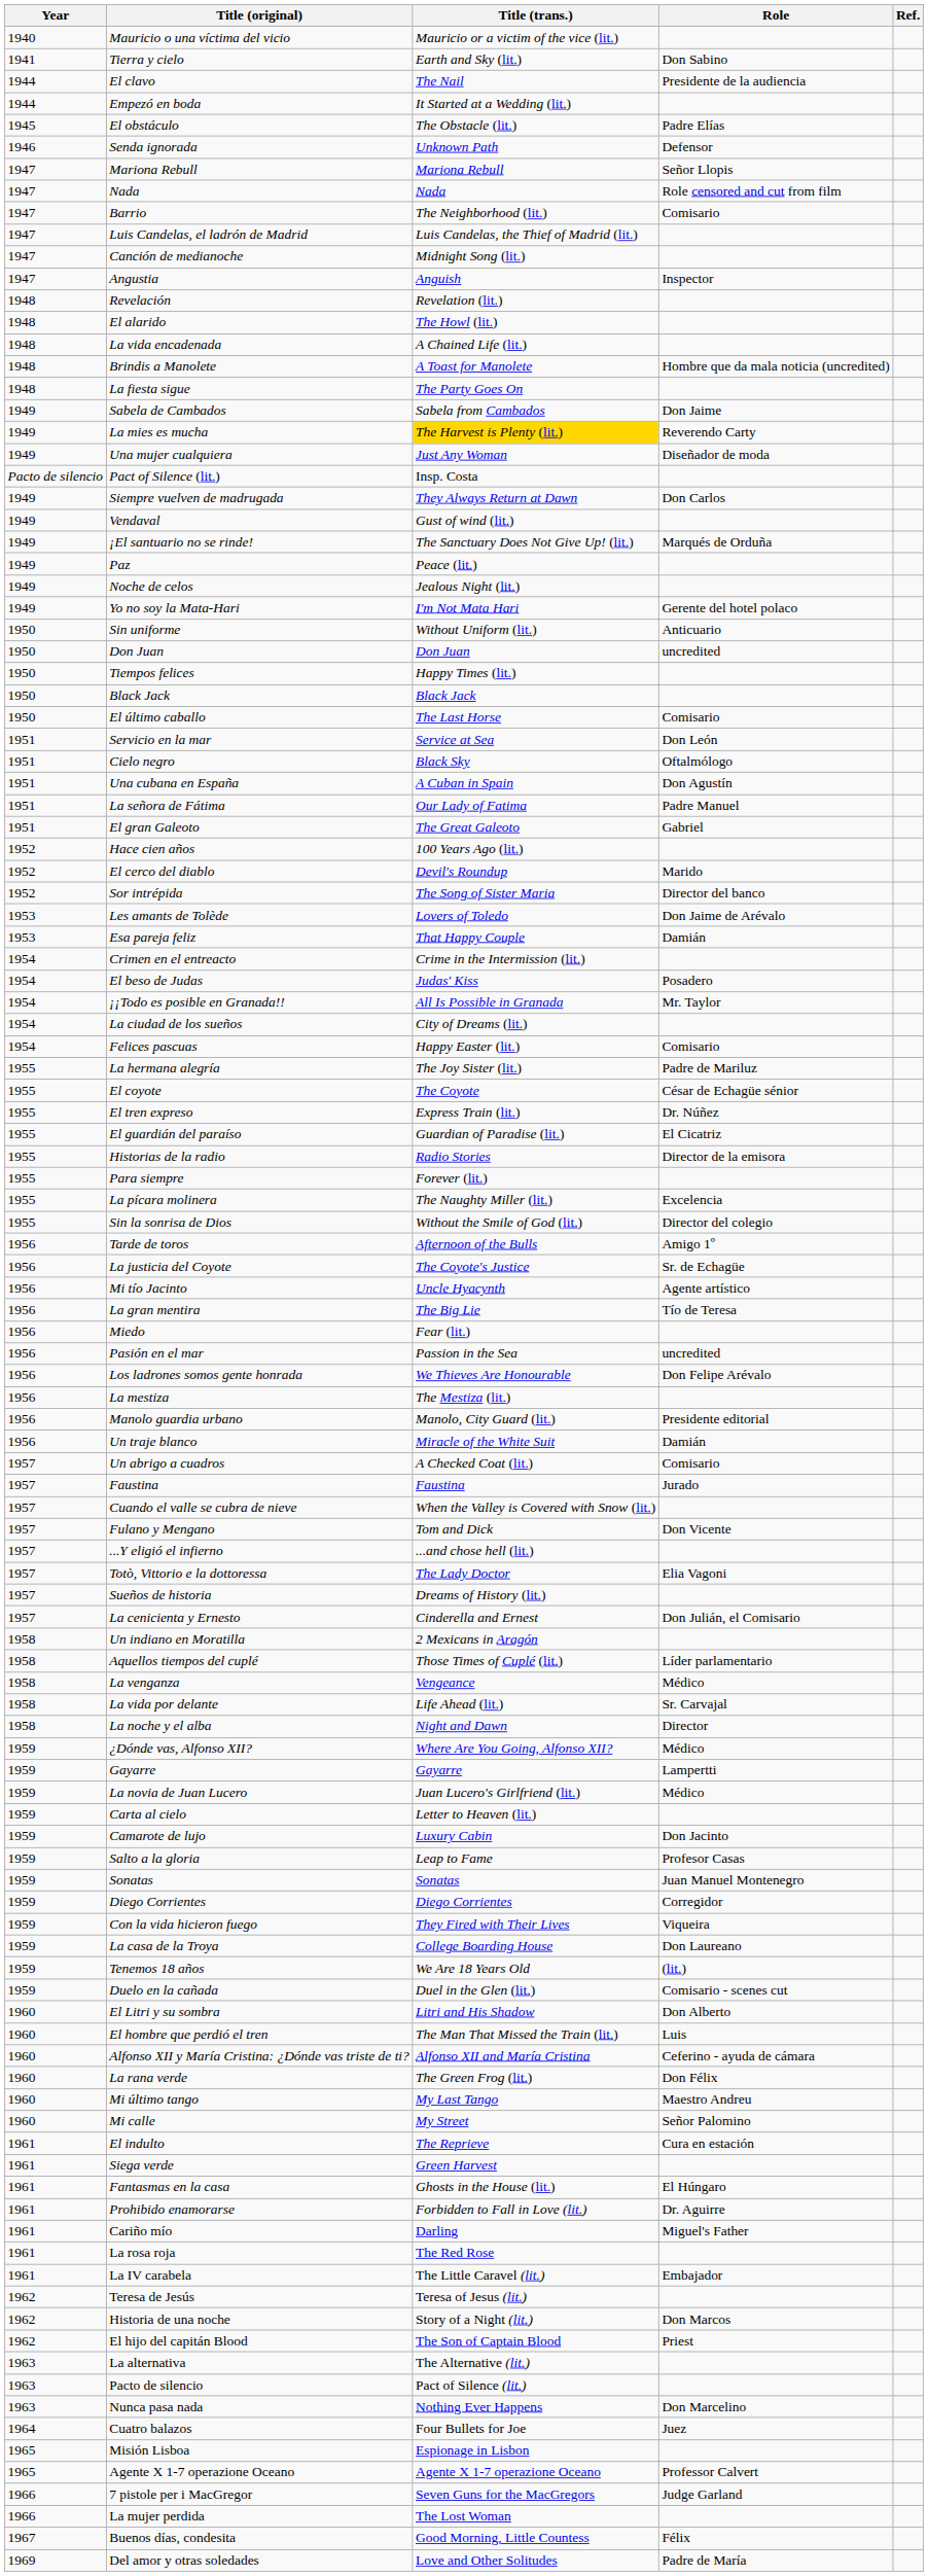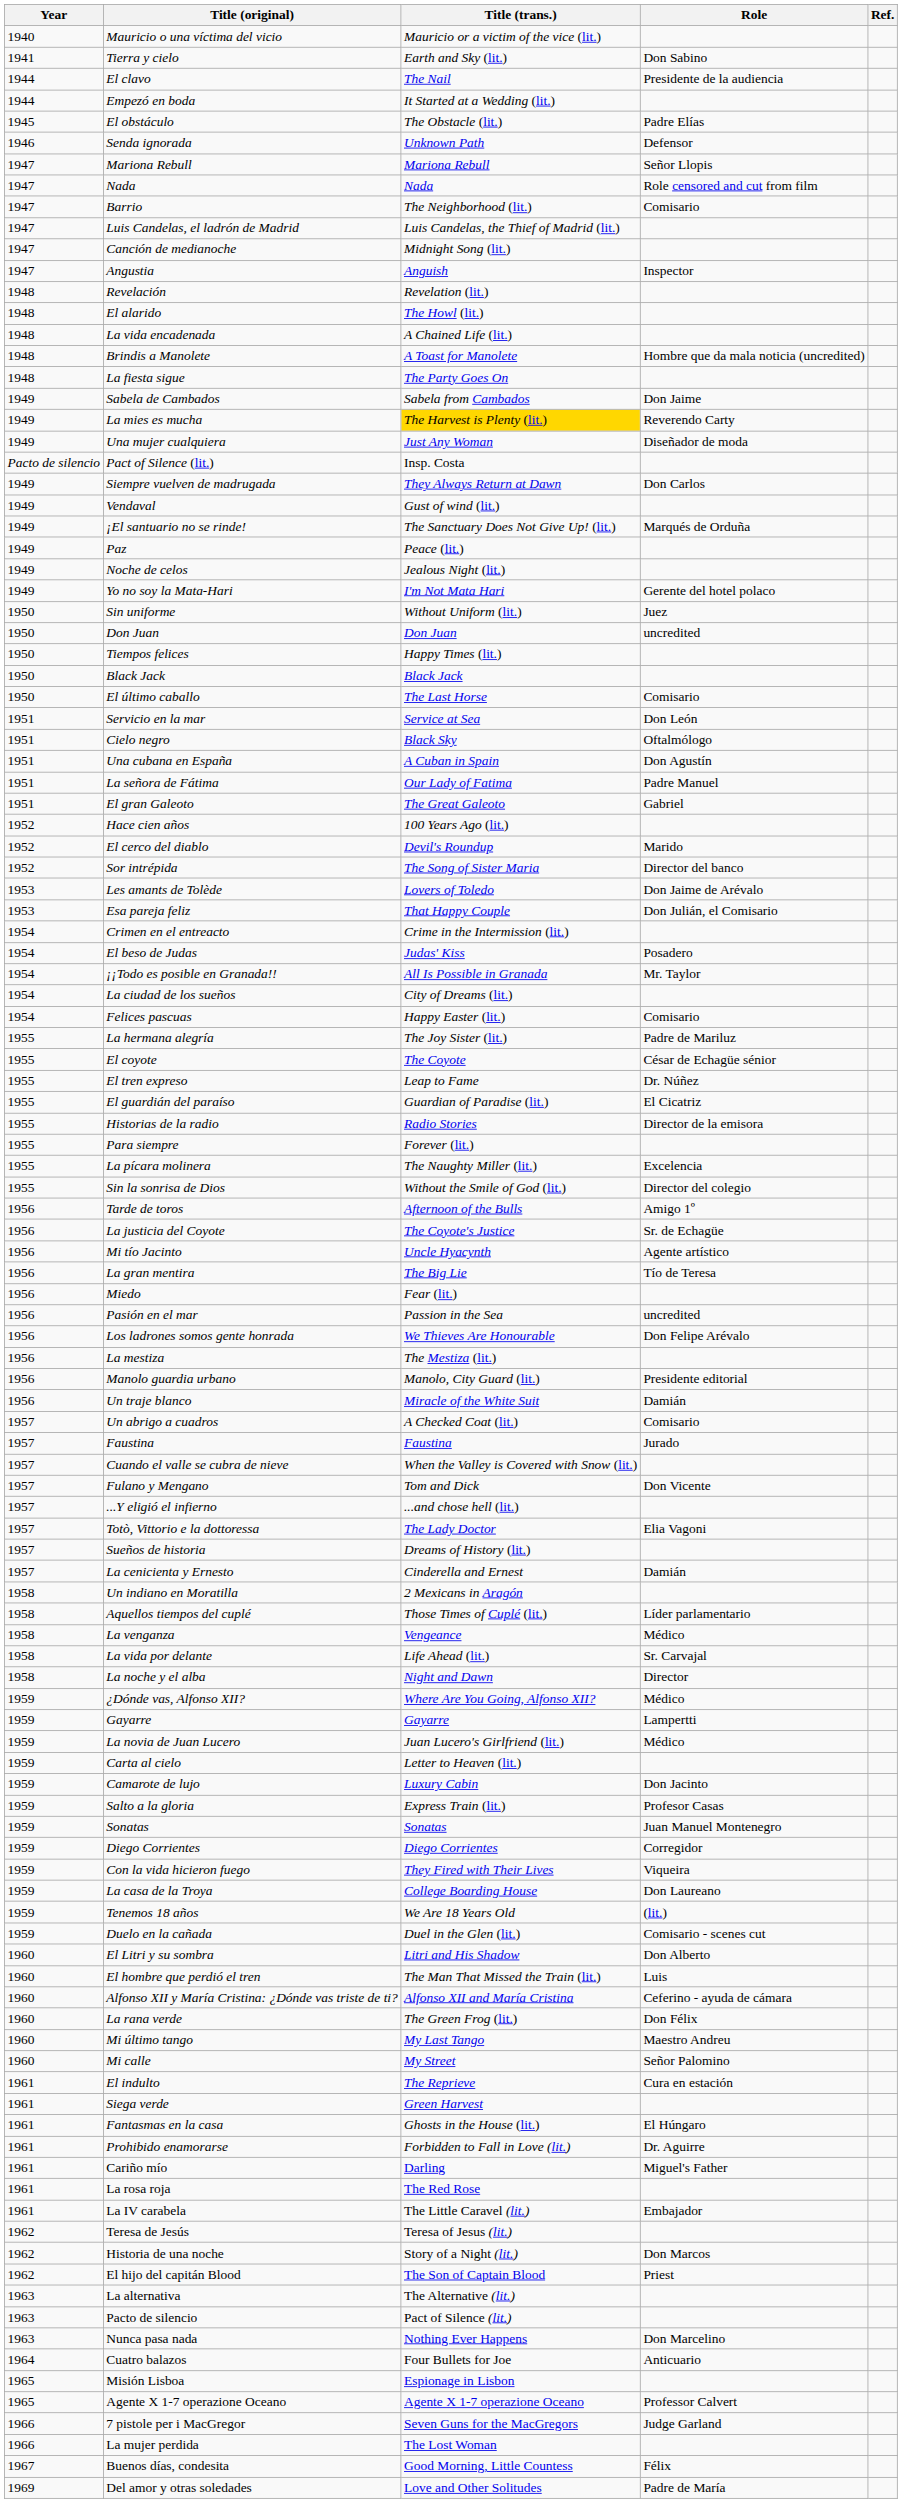Sin uniforme | Role: Anticuario -> Juez
Esa pareja feliz | Role: Damián -> Don Julián, el Comisario
El tren expreso | Title (trans.): Express Train (lit.) -> Leap to Fame
La cenicienta y Ernesto | Role: Don Julián, el Comisario -> Damián
Salto a la gloria | Title (trans.): Leap to Fame -> Express Train (lit.)
Cuatro balazos | Role: Juez -> Anticuario
